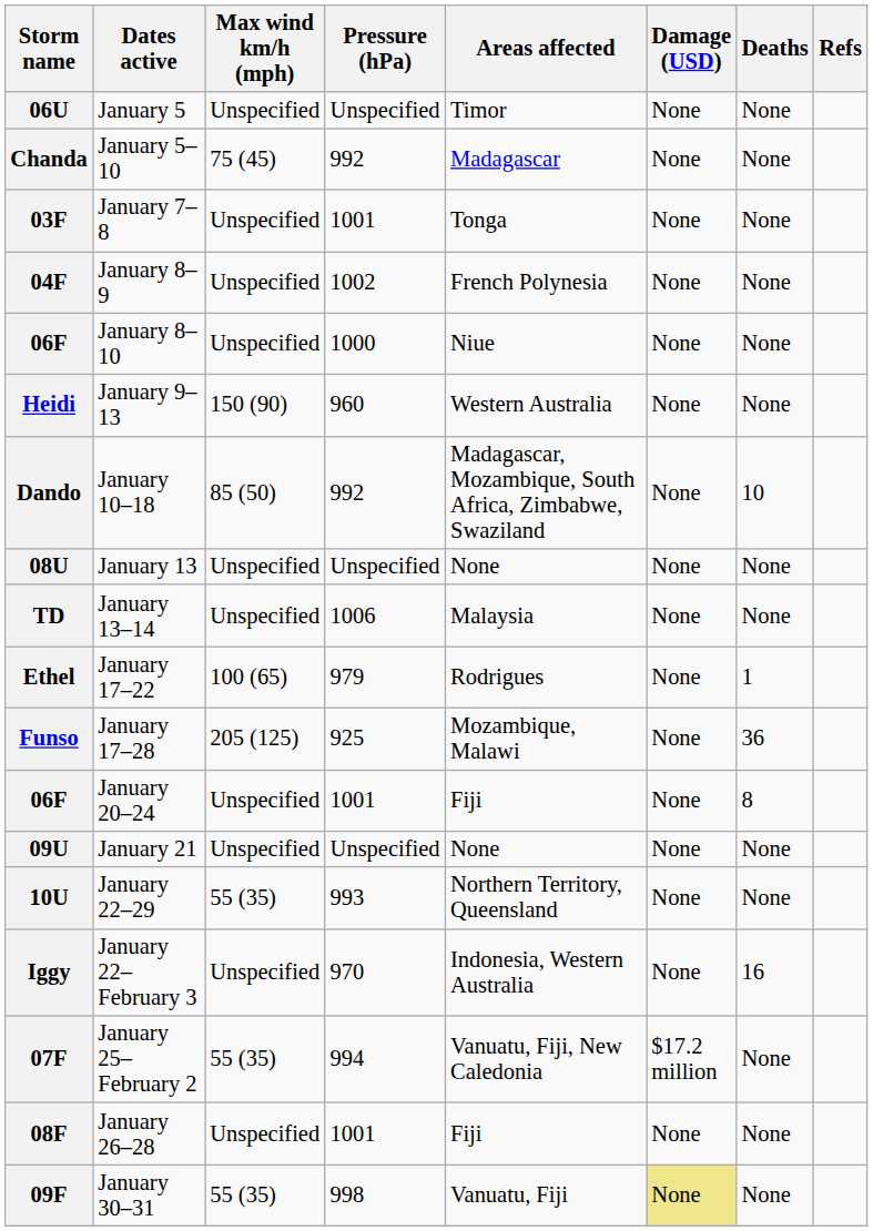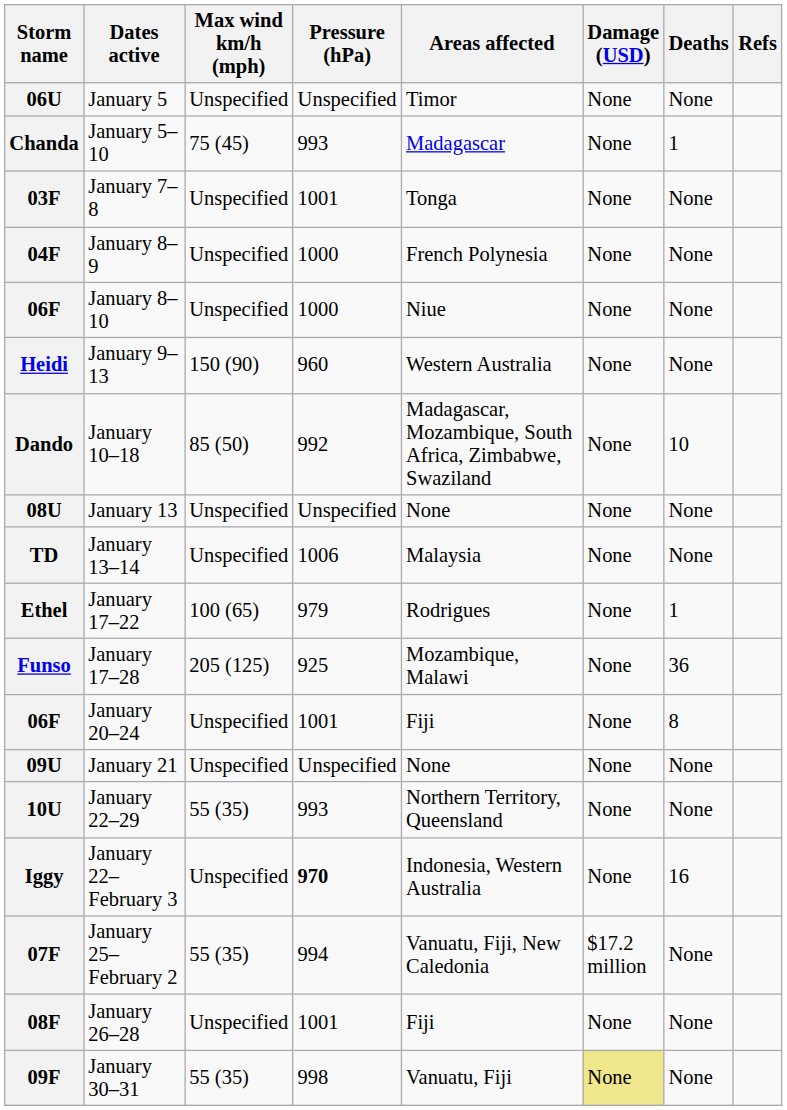Chanda | Pressure (hPa): 992 -> 993
Chanda | Deaths: None -> 1
04F | Pressure (hPa): 1002 -> 1000
Iggy | Pressure (hPa): normal -> bold
